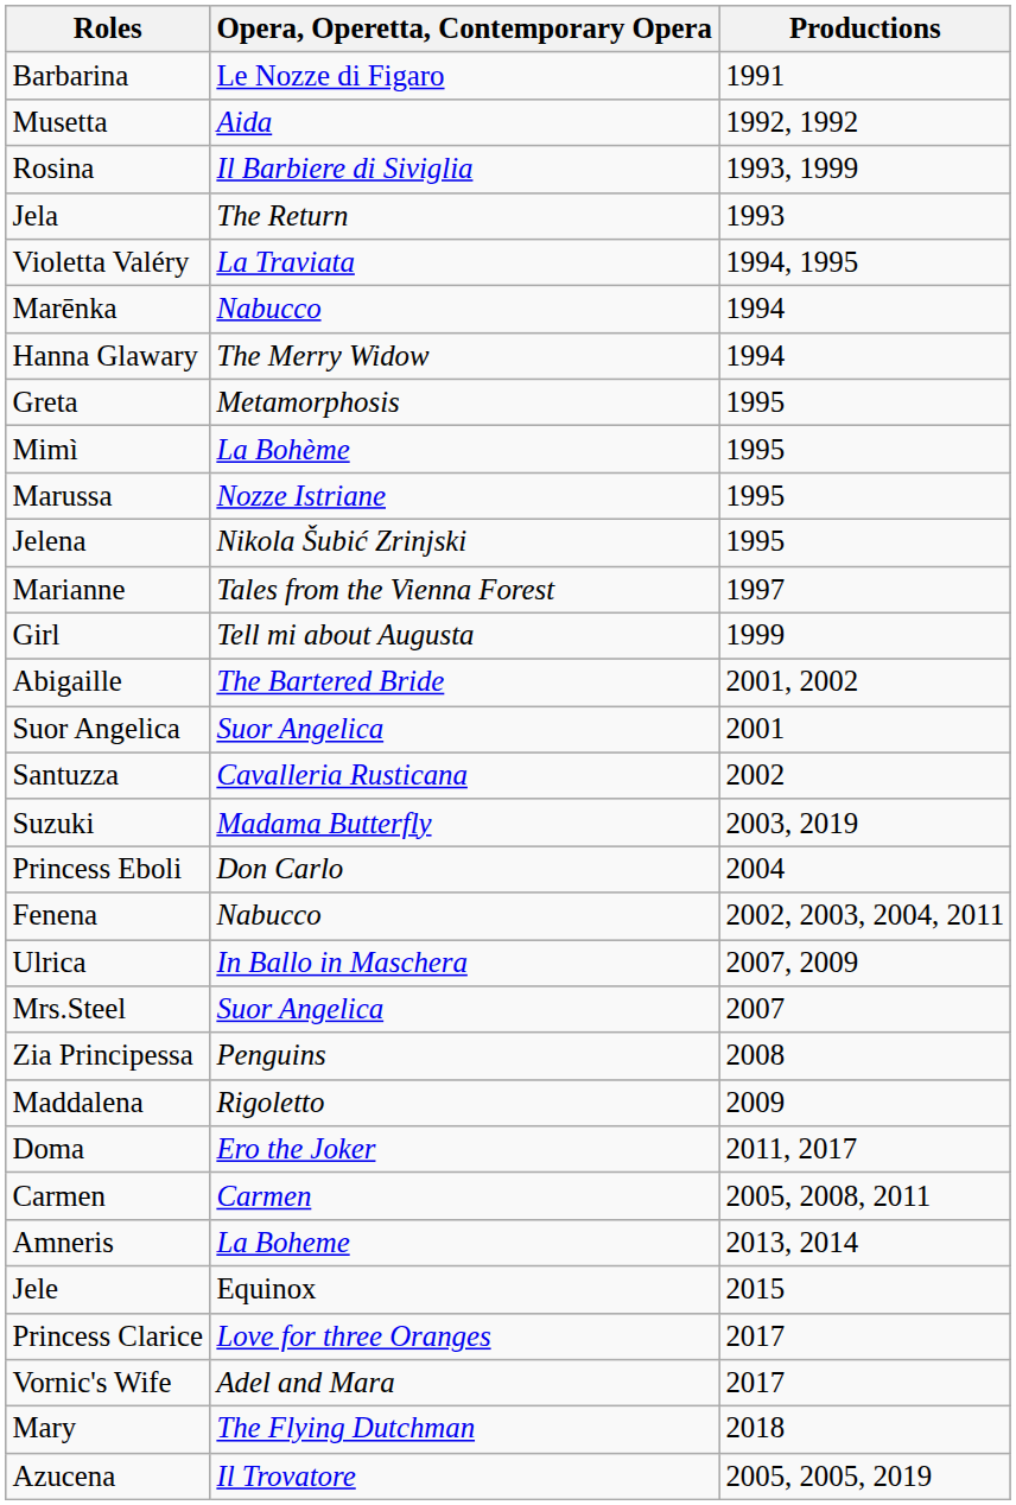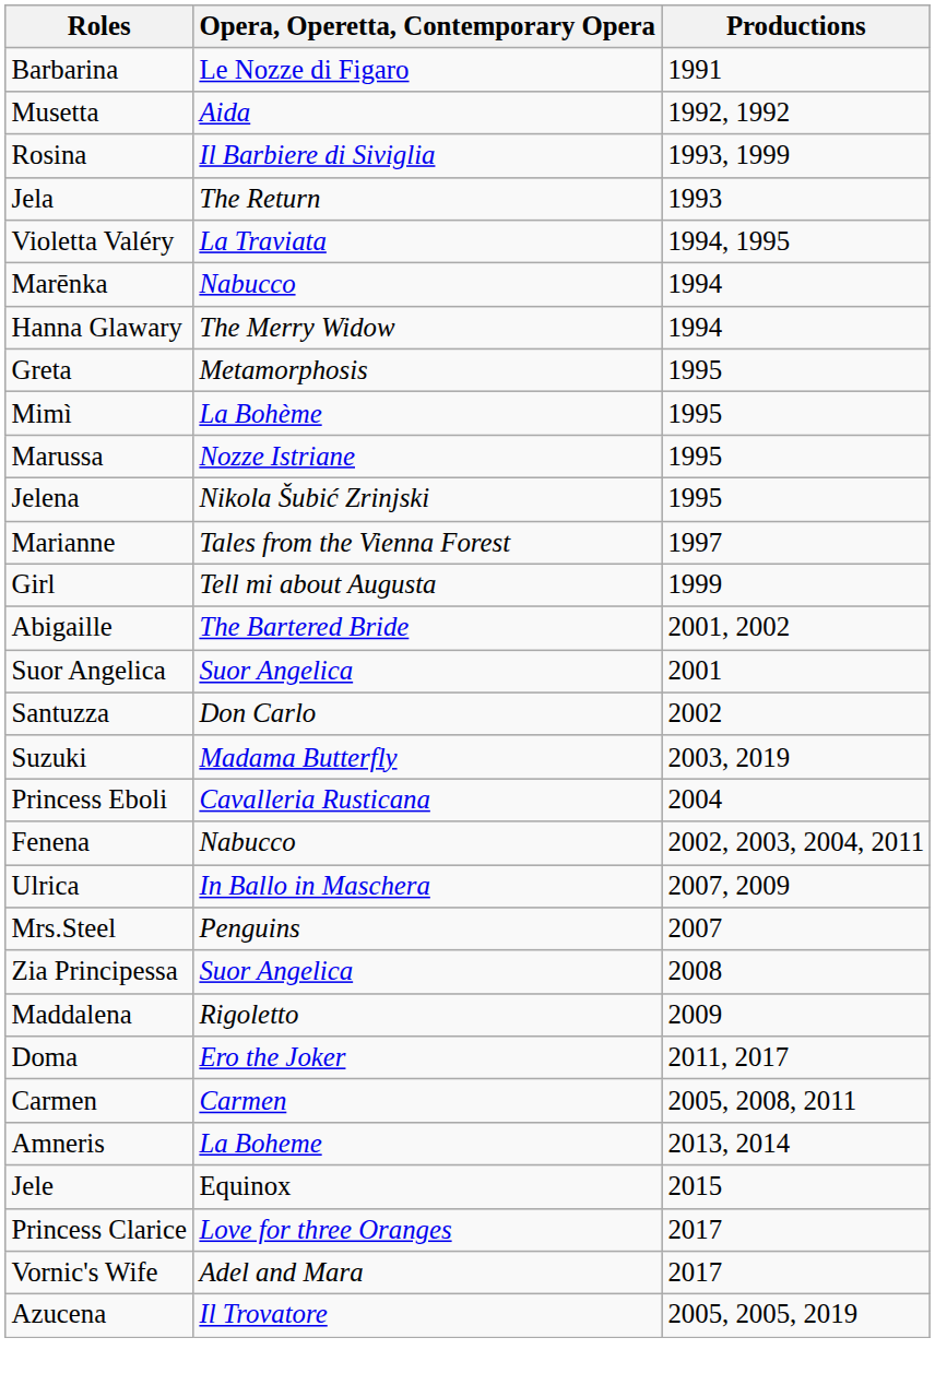Santuzza | Opera, Operetta, Contemporary Opera: Cavalleria Rusticana -> Don Carlo
Princess Eboli | Opera, Operetta, Contemporary Opera: Don Carlo -> Cavalleria Rusticana
Mrs.Steel | Opera, Operetta, Contemporary Opera: Suor Angelica -> Penguins
Zia Principessa | Opera, Operetta, Contemporary Opera: Penguins -> Suor Angelica
- row: Mary | The Flying Dutchman | 2018
